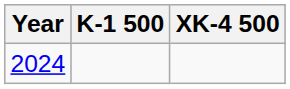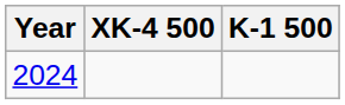columns swapped: K-1 500 <-> XK-4 500
